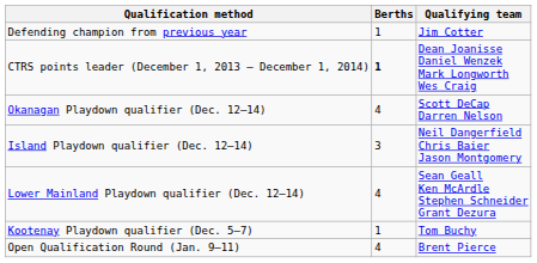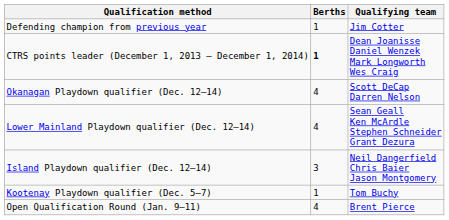rows swapped: Island Playdown qualifier (Dec. 12–14) <-> Lower Mainland Playdown qualifier (Dec. 12–14)
